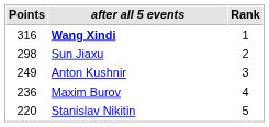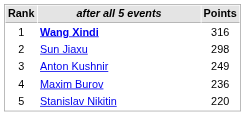columns swapped: Rank <-> Points
